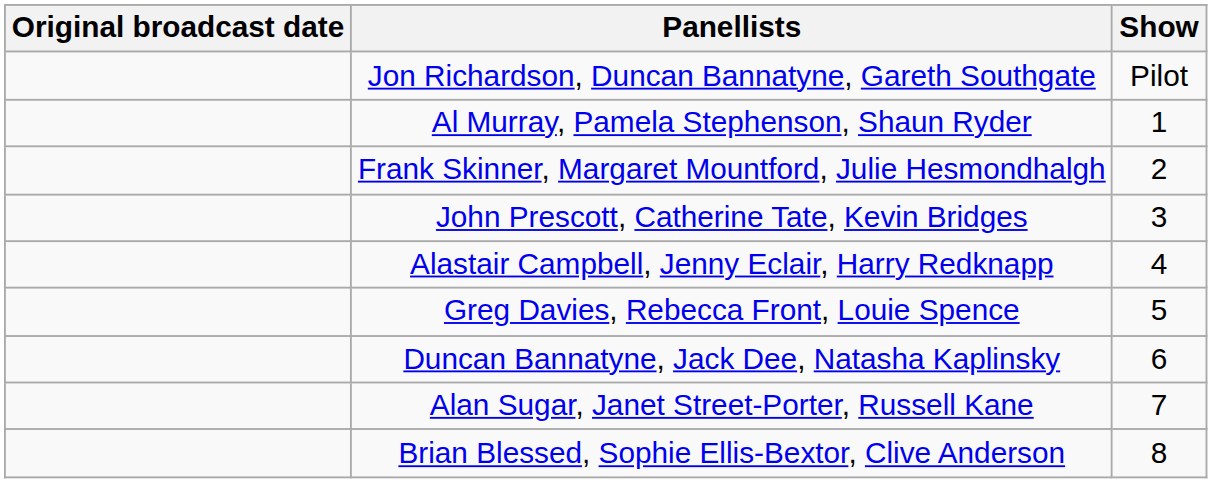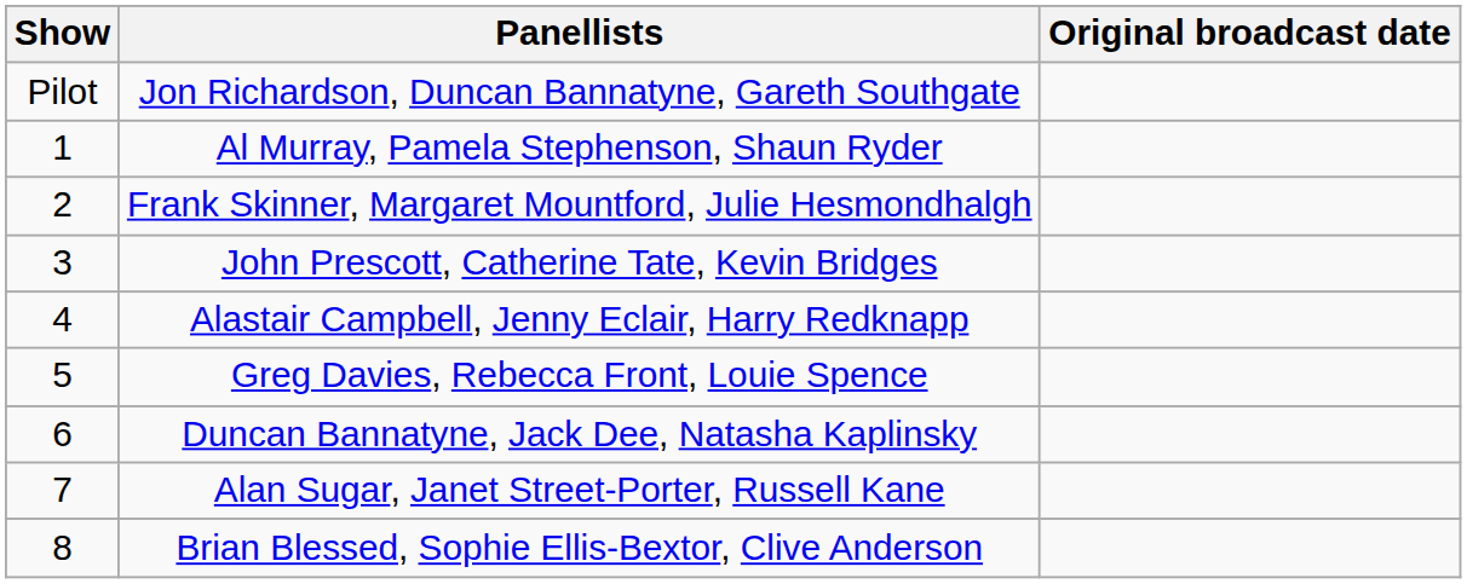columns swapped: Show <-> Original broadcast date
